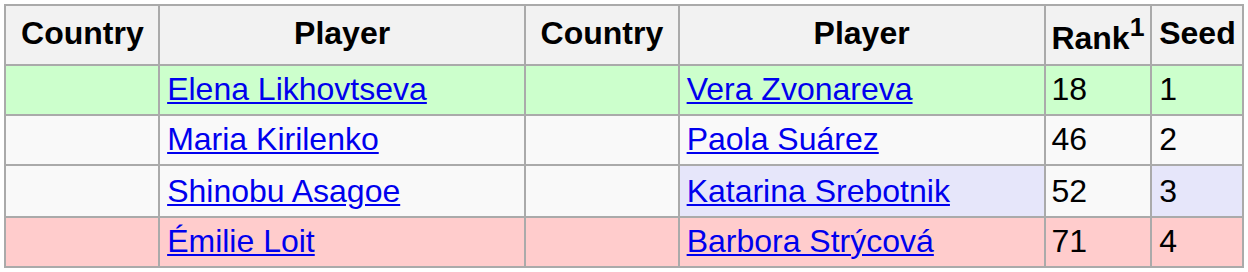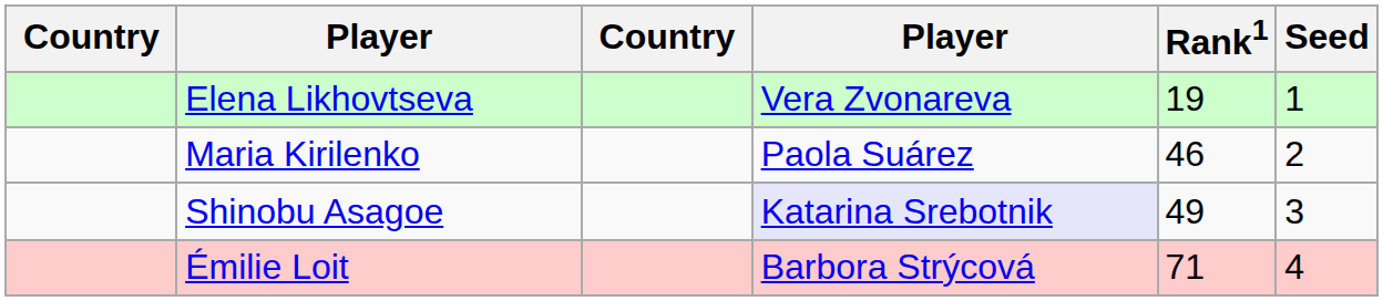Elena Likhovtseva | Rank1: 18 -> 19
Shinobu Asagoe | Rank1: 52 -> 49
Shinobu Asagoe | Seed: lavender background -> no background
